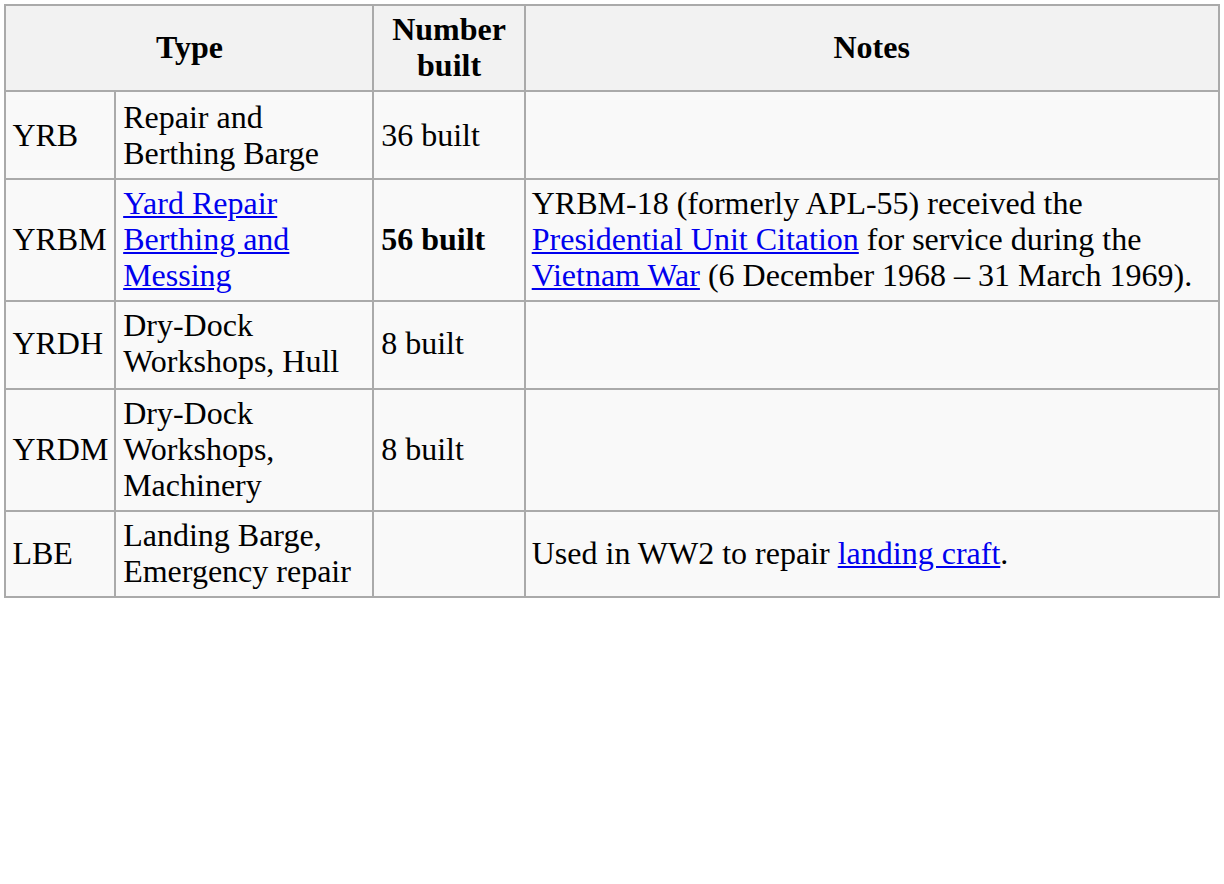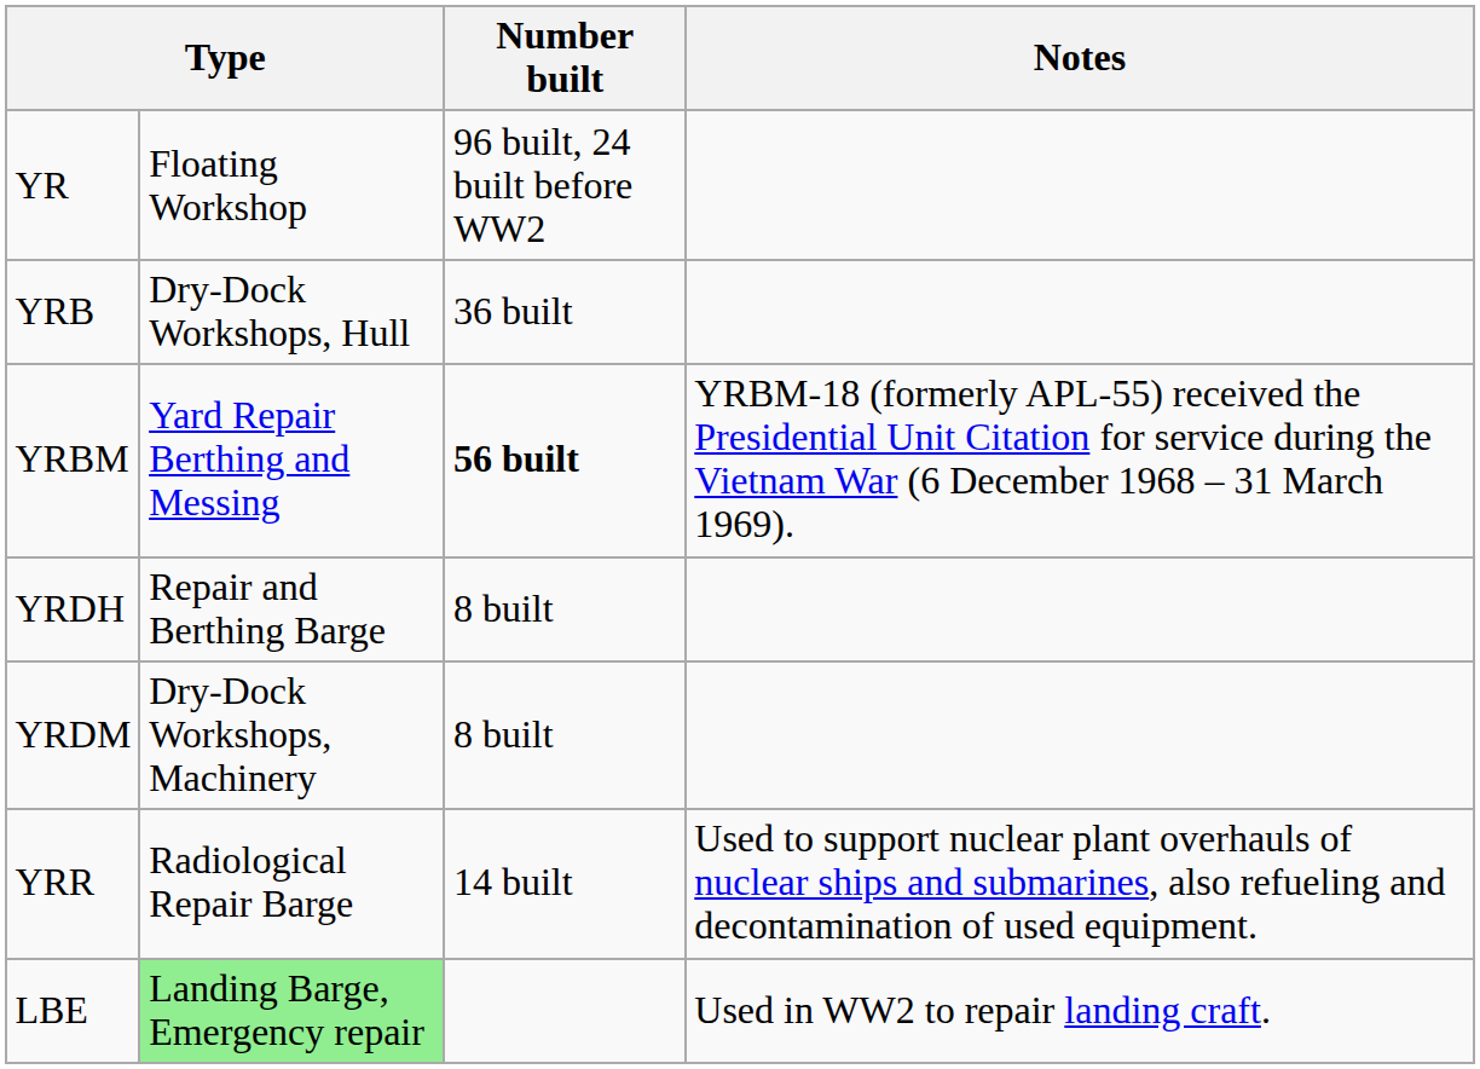+ row: YR | Floating Workshop | 96 built, 24 built before WW2
YRB | column 2: Repair and Berthing Barge -> Dry-Dock Workshops, Hull
YRDH | column 2: Dry-Dock Workshops, Hull -> Repair and Berthing Barge
+ row: YRR | Radiological Repair Barge | 14 built | Used to support nuclear plant overhauls of nuclear ships and submarines, also refueling and decontamination of used equipment.
LBE | column 2: no background -> lightgreen background
